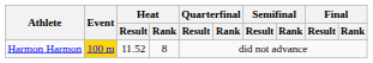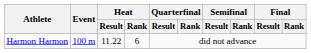Harmon Harmon | Event: gold background -> no background
Harmon Harmon | Heat / Result: 11.52 -> 11.22
Harmon Harmon | Heat / Rank: 8 -> 6
